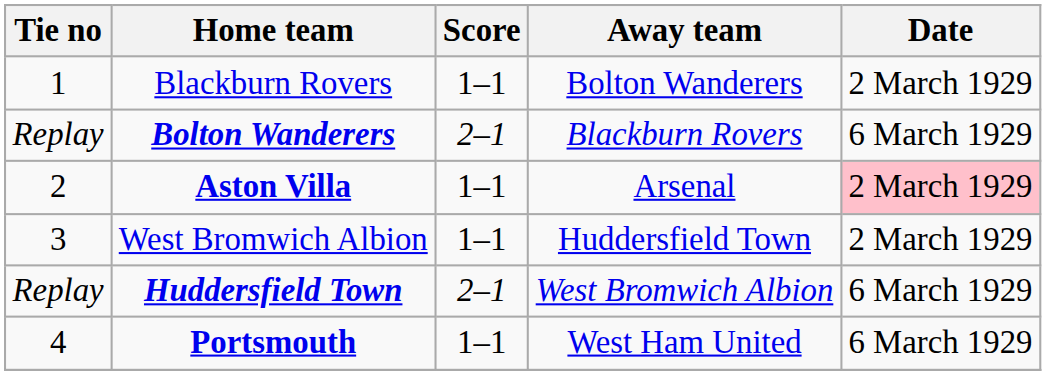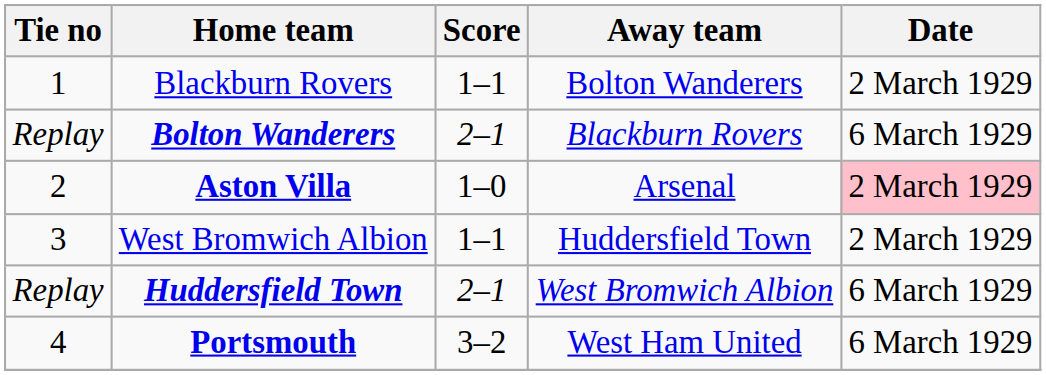Aston Villa | Score: 1–1 -> 1–0
Portsmouth | Score: 1–1 -> 3–2
